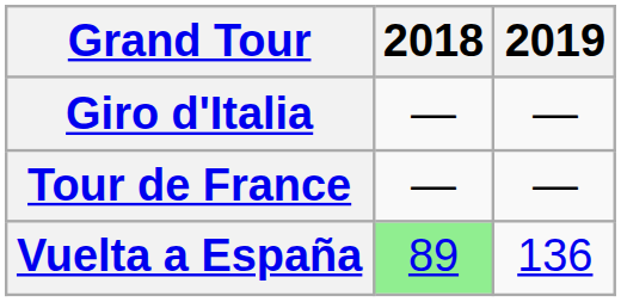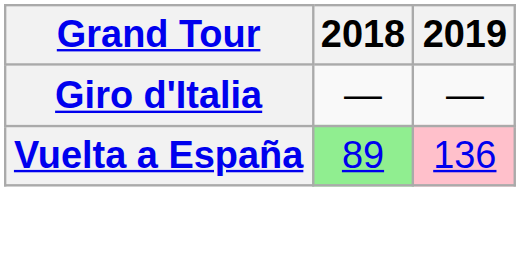- row: Tour de France | — | —
Vuelta a España | 2019: no background -> pink background
